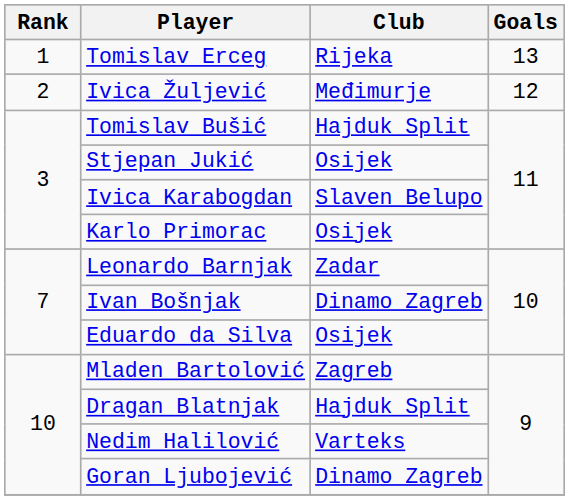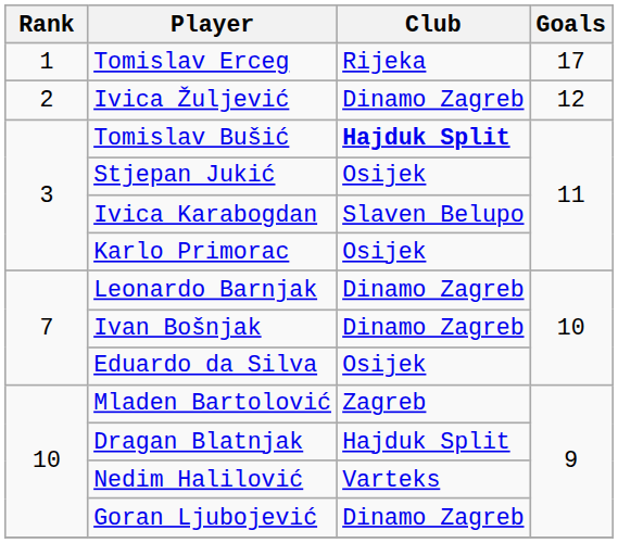Tomislav Erceg | Goals: 13 -> 17
Ivica Žuljević | Club: Međimurje -> Dinamo Zagreb
Tomislav Bušić | Club: normal -> bold
Leonardo Barnjak | Club: Zadar -> Dinamo Zagreb
